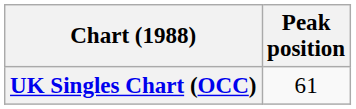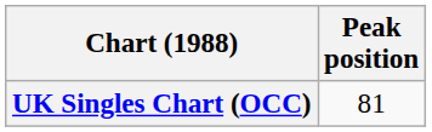UK Singles Chart (OCC) | Peak position: 61 -> 81
